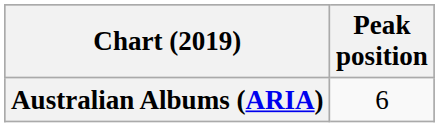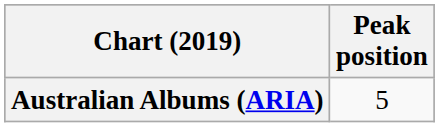Australian Albums (ARIA) | Peak position: 6 -> 5
